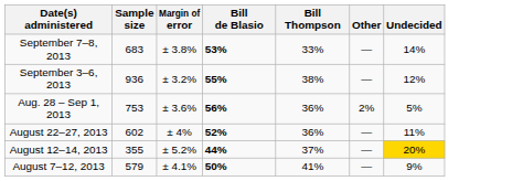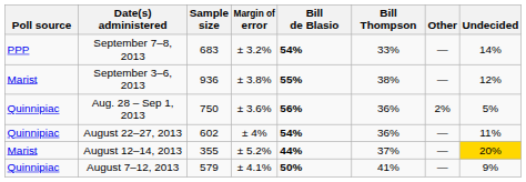+ column: Poll source | PPP | Marist | Quinnipiac | Quinnipiac | Marist | Quinnipiac
September 7–8, 2013 | Margin of error: ± 3.8% -> ± 3.2%
September 7–8, 2013 | Bill de Blasio: 53% -> 54%
September 3–6, 2013 | Margin of error: ± 3.2% -> ± 3.8%
Aug. 28 – Sep 1, 2013 | Sample size: 753 -> 750
August 22–27, 2013 | Bill de Blasio: 52% -> 54%
